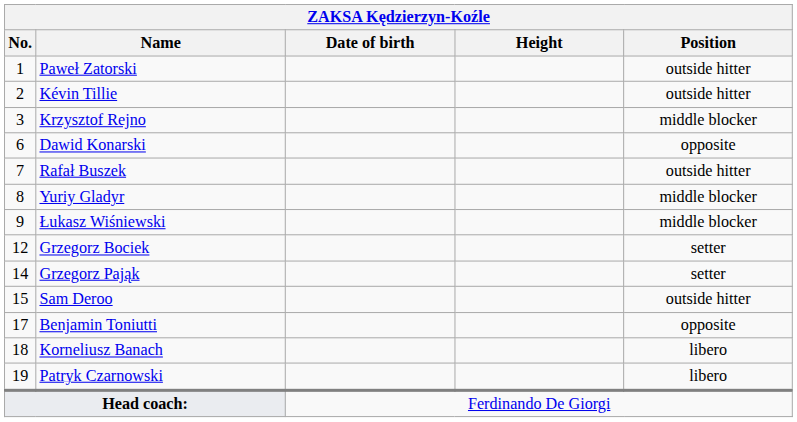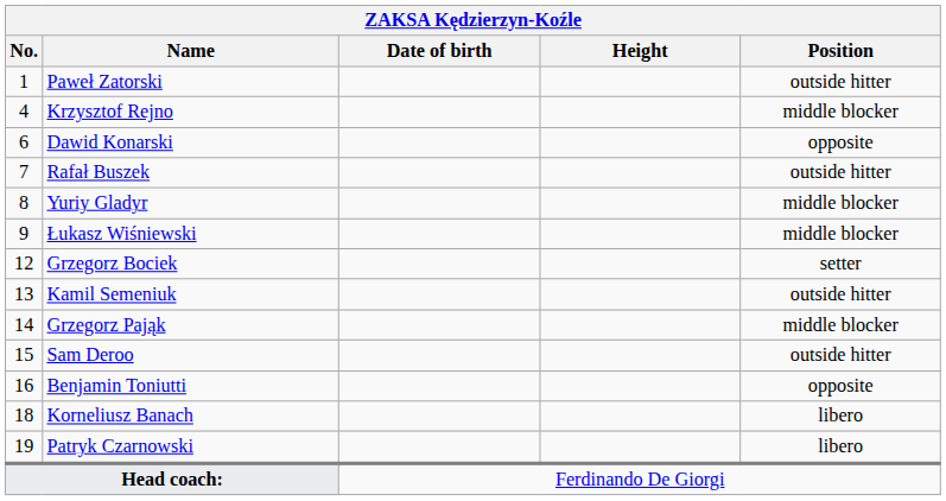- row: 2 | Kévin Tillie | outside hitter
Krzysztof Rejno | No.: 3 -> 4
+ row: 13 | Kamil Semeniuk | outside hitter
Grzegorz Pająk | Position: setter -> middle blocker
Benjamin Toniutti | No.: 17 -> 16
